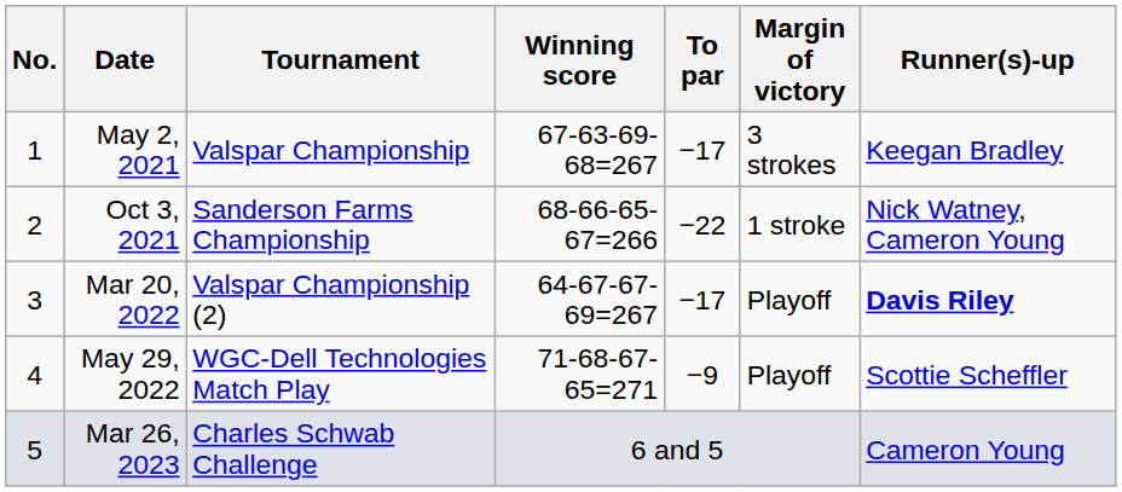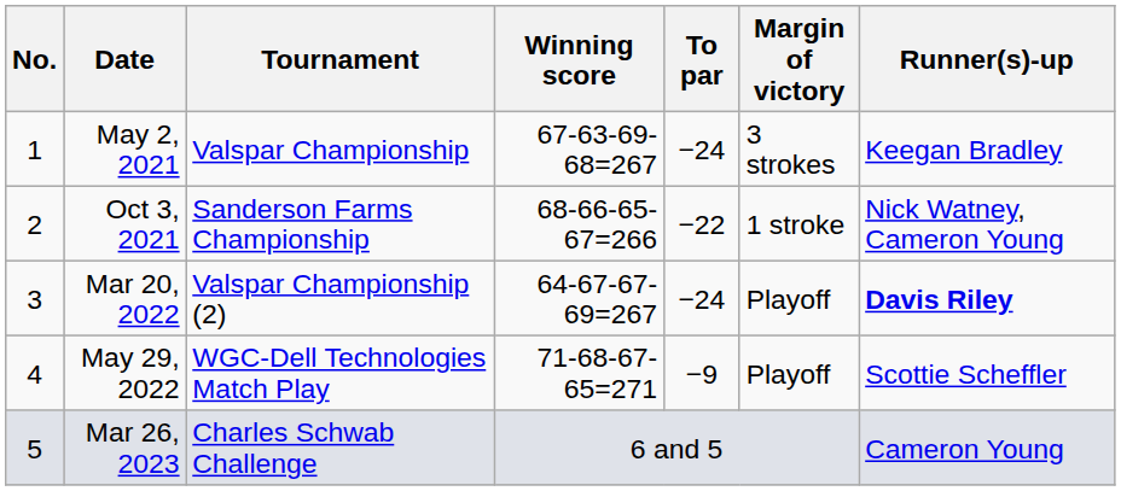May 2, 2021 | To par: −17 -> −24
Mar 20, 2022 | To par: −17 -> −24
